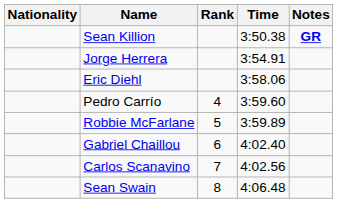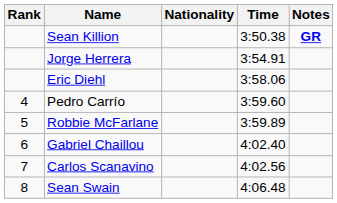columns swapped: Rank <-> Nationality
